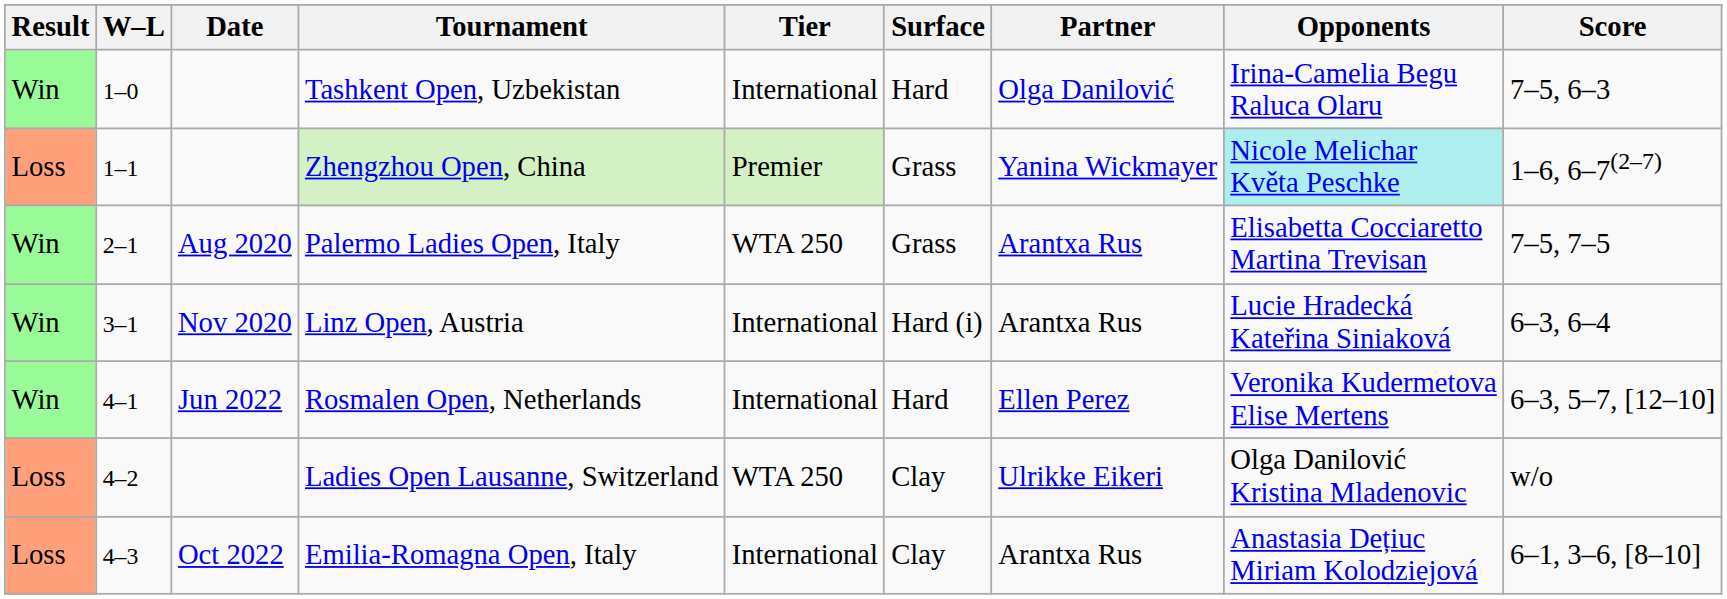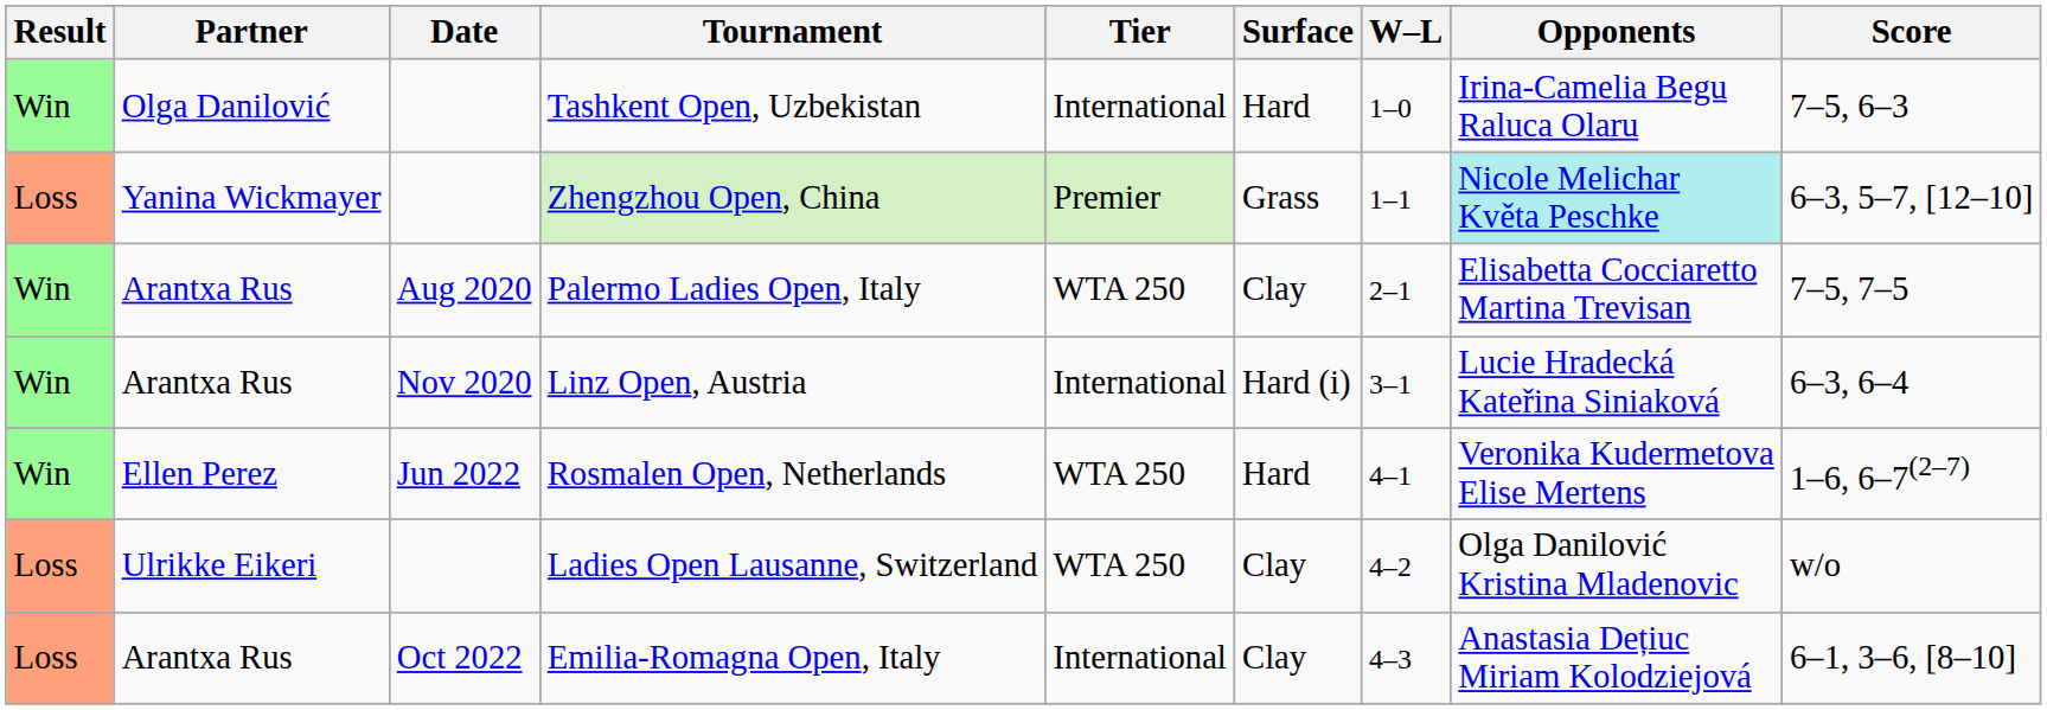columns swapped: W–L <-> Partner
Zhengzhou Open, China | Score: 1–6, 6–7(2–7) -> 6–3, 5–7, [12–10]
Palermo Ladies Open, Italy | Surface: Grass -> Clay
Rosmalen Open, Netherlands | Tier: International -> WTA 250
Rosmalen Open, Netherlands | Score: 6–3, 5–7, [12–10] -> 1–6, 6–7(2–7)
